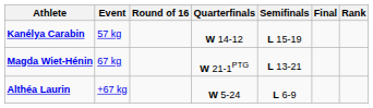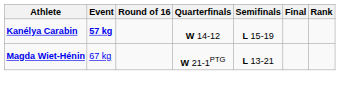Kanélya Carabin | Event: normal -> bold
- row: Althéa Laurin | +67 kg | W 5-24 | L 6-9
